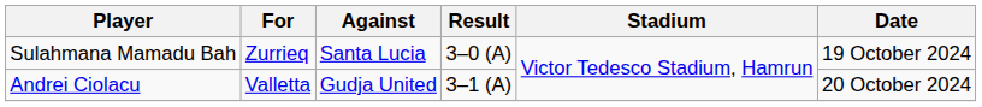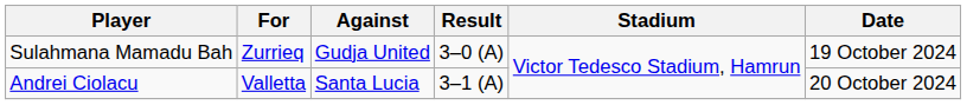Sulahmana Mamadu Bah | Against: Santa Lucia -> Gudja United
Andrei Ciolacu | Against: Gudja United -> Santa Lucia
